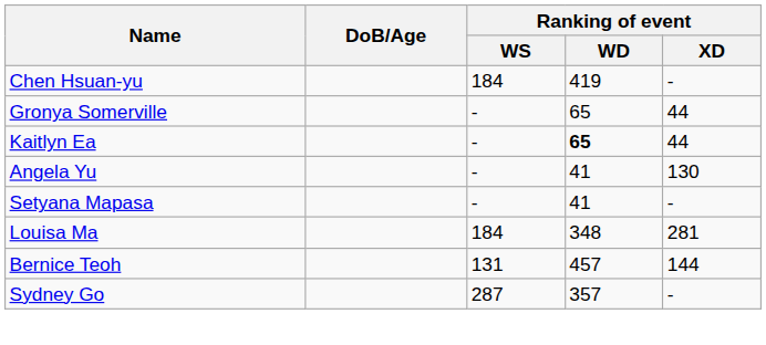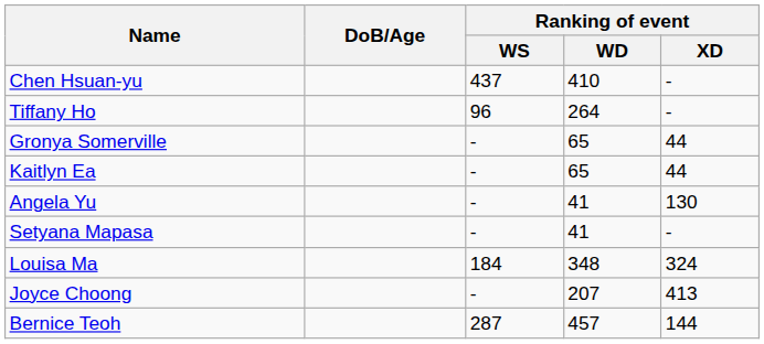Chen Hsuan-yu | Ranking of event / WS: 184 -> 437
Chen Hsuan-yu | Ranking of event / WD: 419 -> 410
+ row: Tiffany Ho | 96 | 264 | -
Kaitlyn Ea | Ranking of event / WD: bold -> normal
Louisa Ma | Ranking of event / XD: 281 -> 324
+ row: Joyce Choong | - | 207 | 413
Bernice Teoh | Ranking of event / WS: 131 -> 287
- row: Sydney Go | 287 | 357 | -
